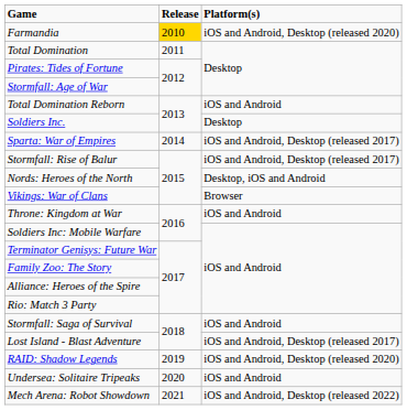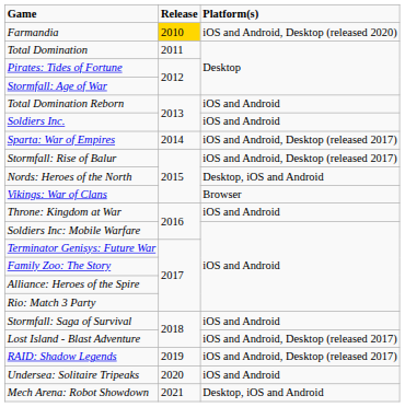Soldiers Inc. | Platform(s): Desktop -> iOS and Android
RAID: Shadow Legends | Platform(s): iOS and Android, Desktop (released 2020) -> iOS and Android, Desktop (released 2017)
Mech Arena: Robot Showdown | Platform(s): iOS and Android, Desktop (released 2022) -> Desktop, iOS and Android
